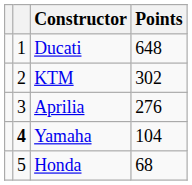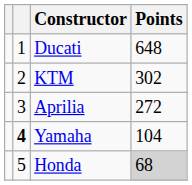Aprilia | Points: 276 -> 272
Honda | Points: no background -> lightgrey background
